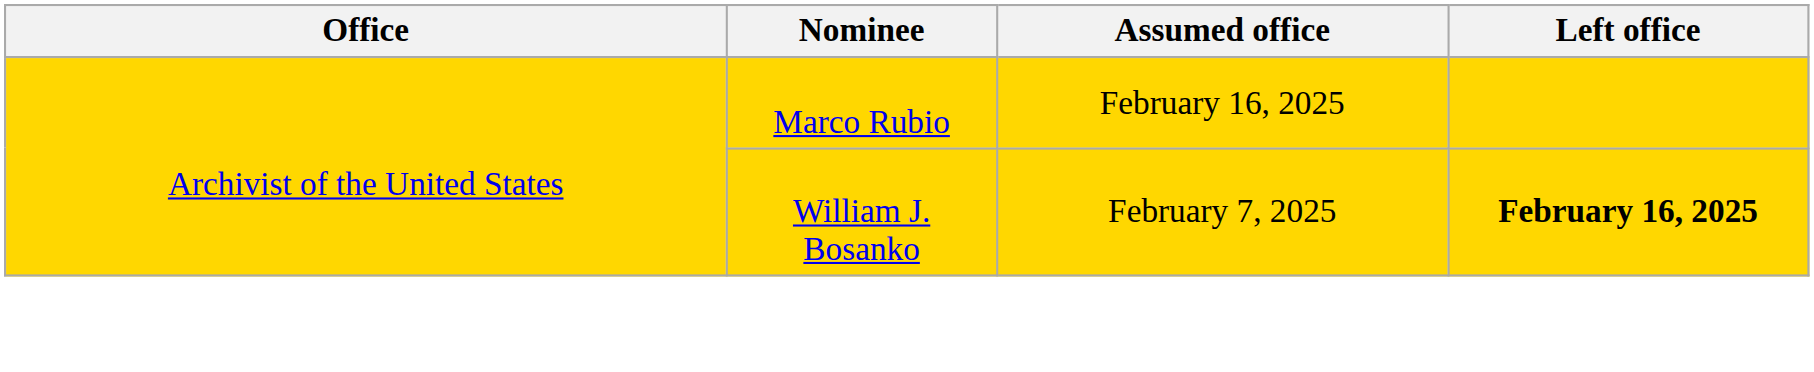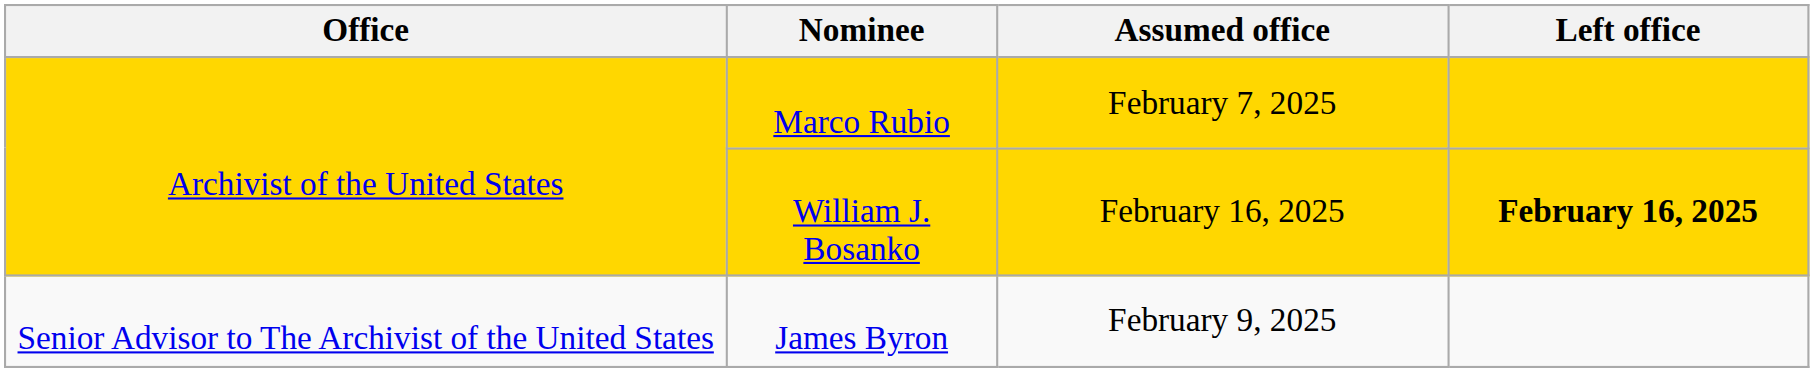Marco Rubio | Assumed office: February 16, 2025 -> February 7, 2025
William J. Bosanko | Assumed office: February 7, 2025 -> February 16, 2025
+ row: Senior Advisor to The Archivist of the United States | James Byron | February 9, 2025
